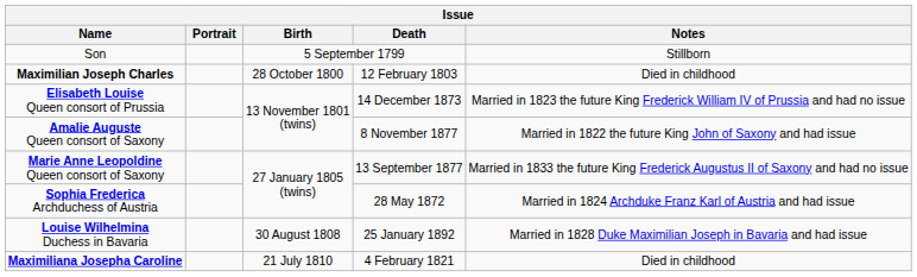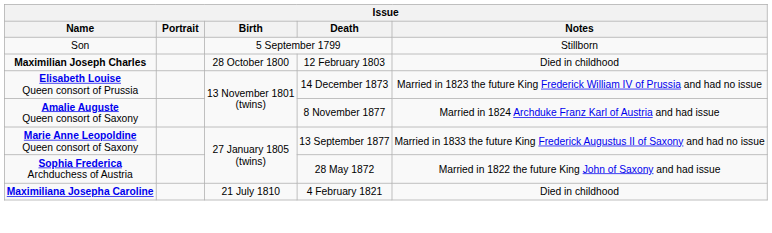Amalie Auguste Queen consort of Saxony | Notes: Married in 1822 the future King John of Saxony and had issue -> Married in 1824 Archduke Franz Karl of Austria and had issue
Sophia Frederica Archduchess of Austria | Notes: Married in 1824 Archduke Franz Karl of Austria and had issue -> Married in 1822 the future King John of Saxony and had issue
- row: Louise Wilhelmina Duchess in Bavaria | 30 August 1808 | 25 January 1892 | Married in 1828 Duke Maximilian Joseph in Bavaria and had issue
